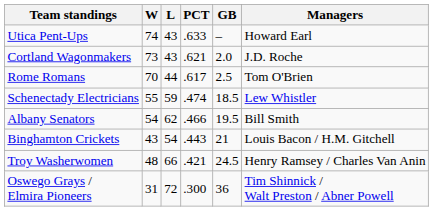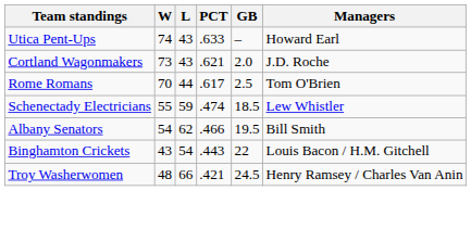Binghamton Crickets | GB: 21 -> 22
- row: Oswego Grays / Elmira Pioneers | 31 | 72 | .300 | 36 | Tim Shinnick / Walt Preston / Abner Powell
